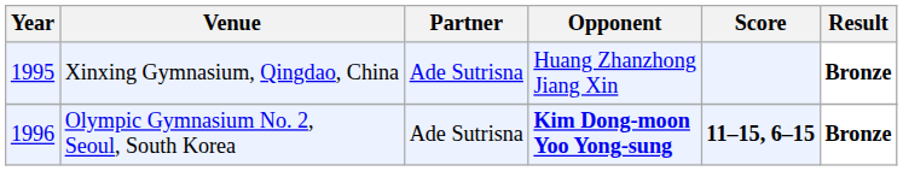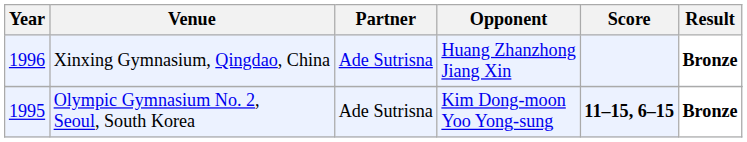Xinxing Gymnasium, Qingdao, China | Year: 1995 -> 1996
Olympic Gymnasium No. 2, Seoul, South Korea | Year: 1996 -> 1995
Olympic Gymnasium No. 2, Seoul, South Korea | Opponent: bold -> normal
